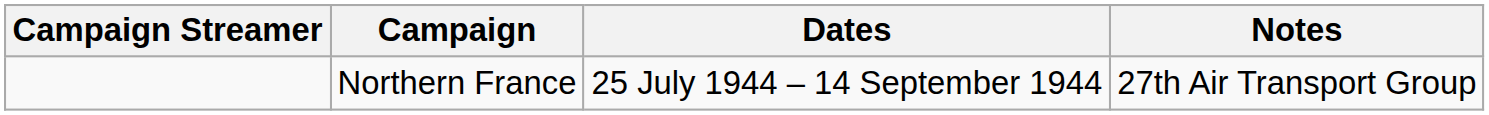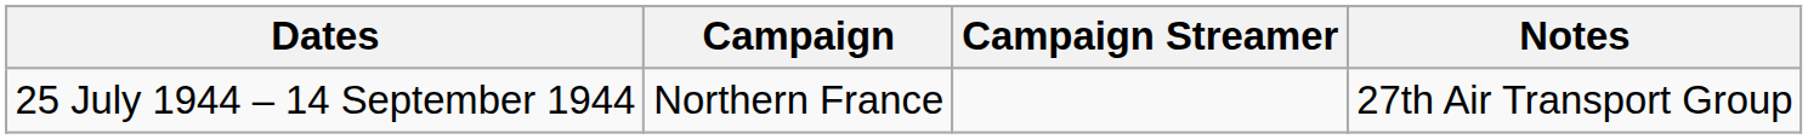columns swapped: Campaign Streamer <-> Dates
